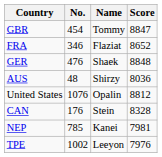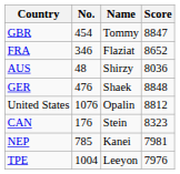rows swapped: GER <-> AUS
CAN | Score: 8328 -> 8323
TPE | No.: 1002 -> 1004
